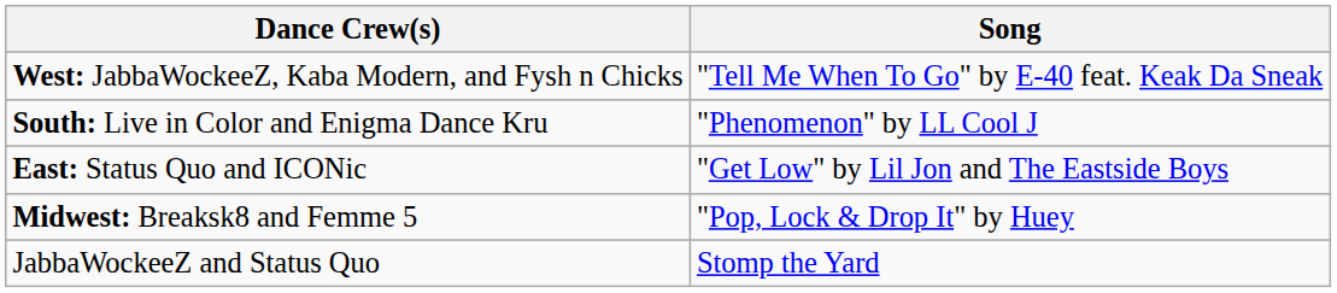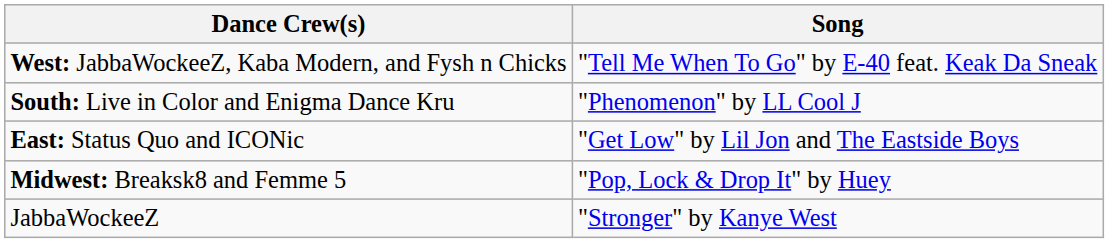- row: JabbaWockeeZ and Status Quo | Stomp the Yard
+ row: JabbaWockeeZ | "Stronger" by Kanye West
